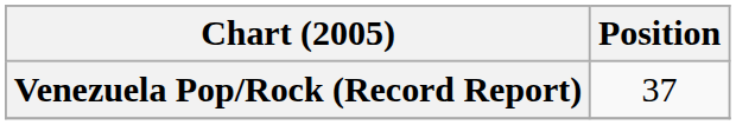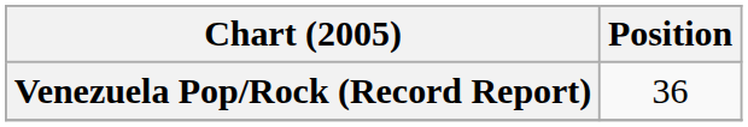Venezuela Pop/Rock (Record Report) | Position: 37 -> 36
